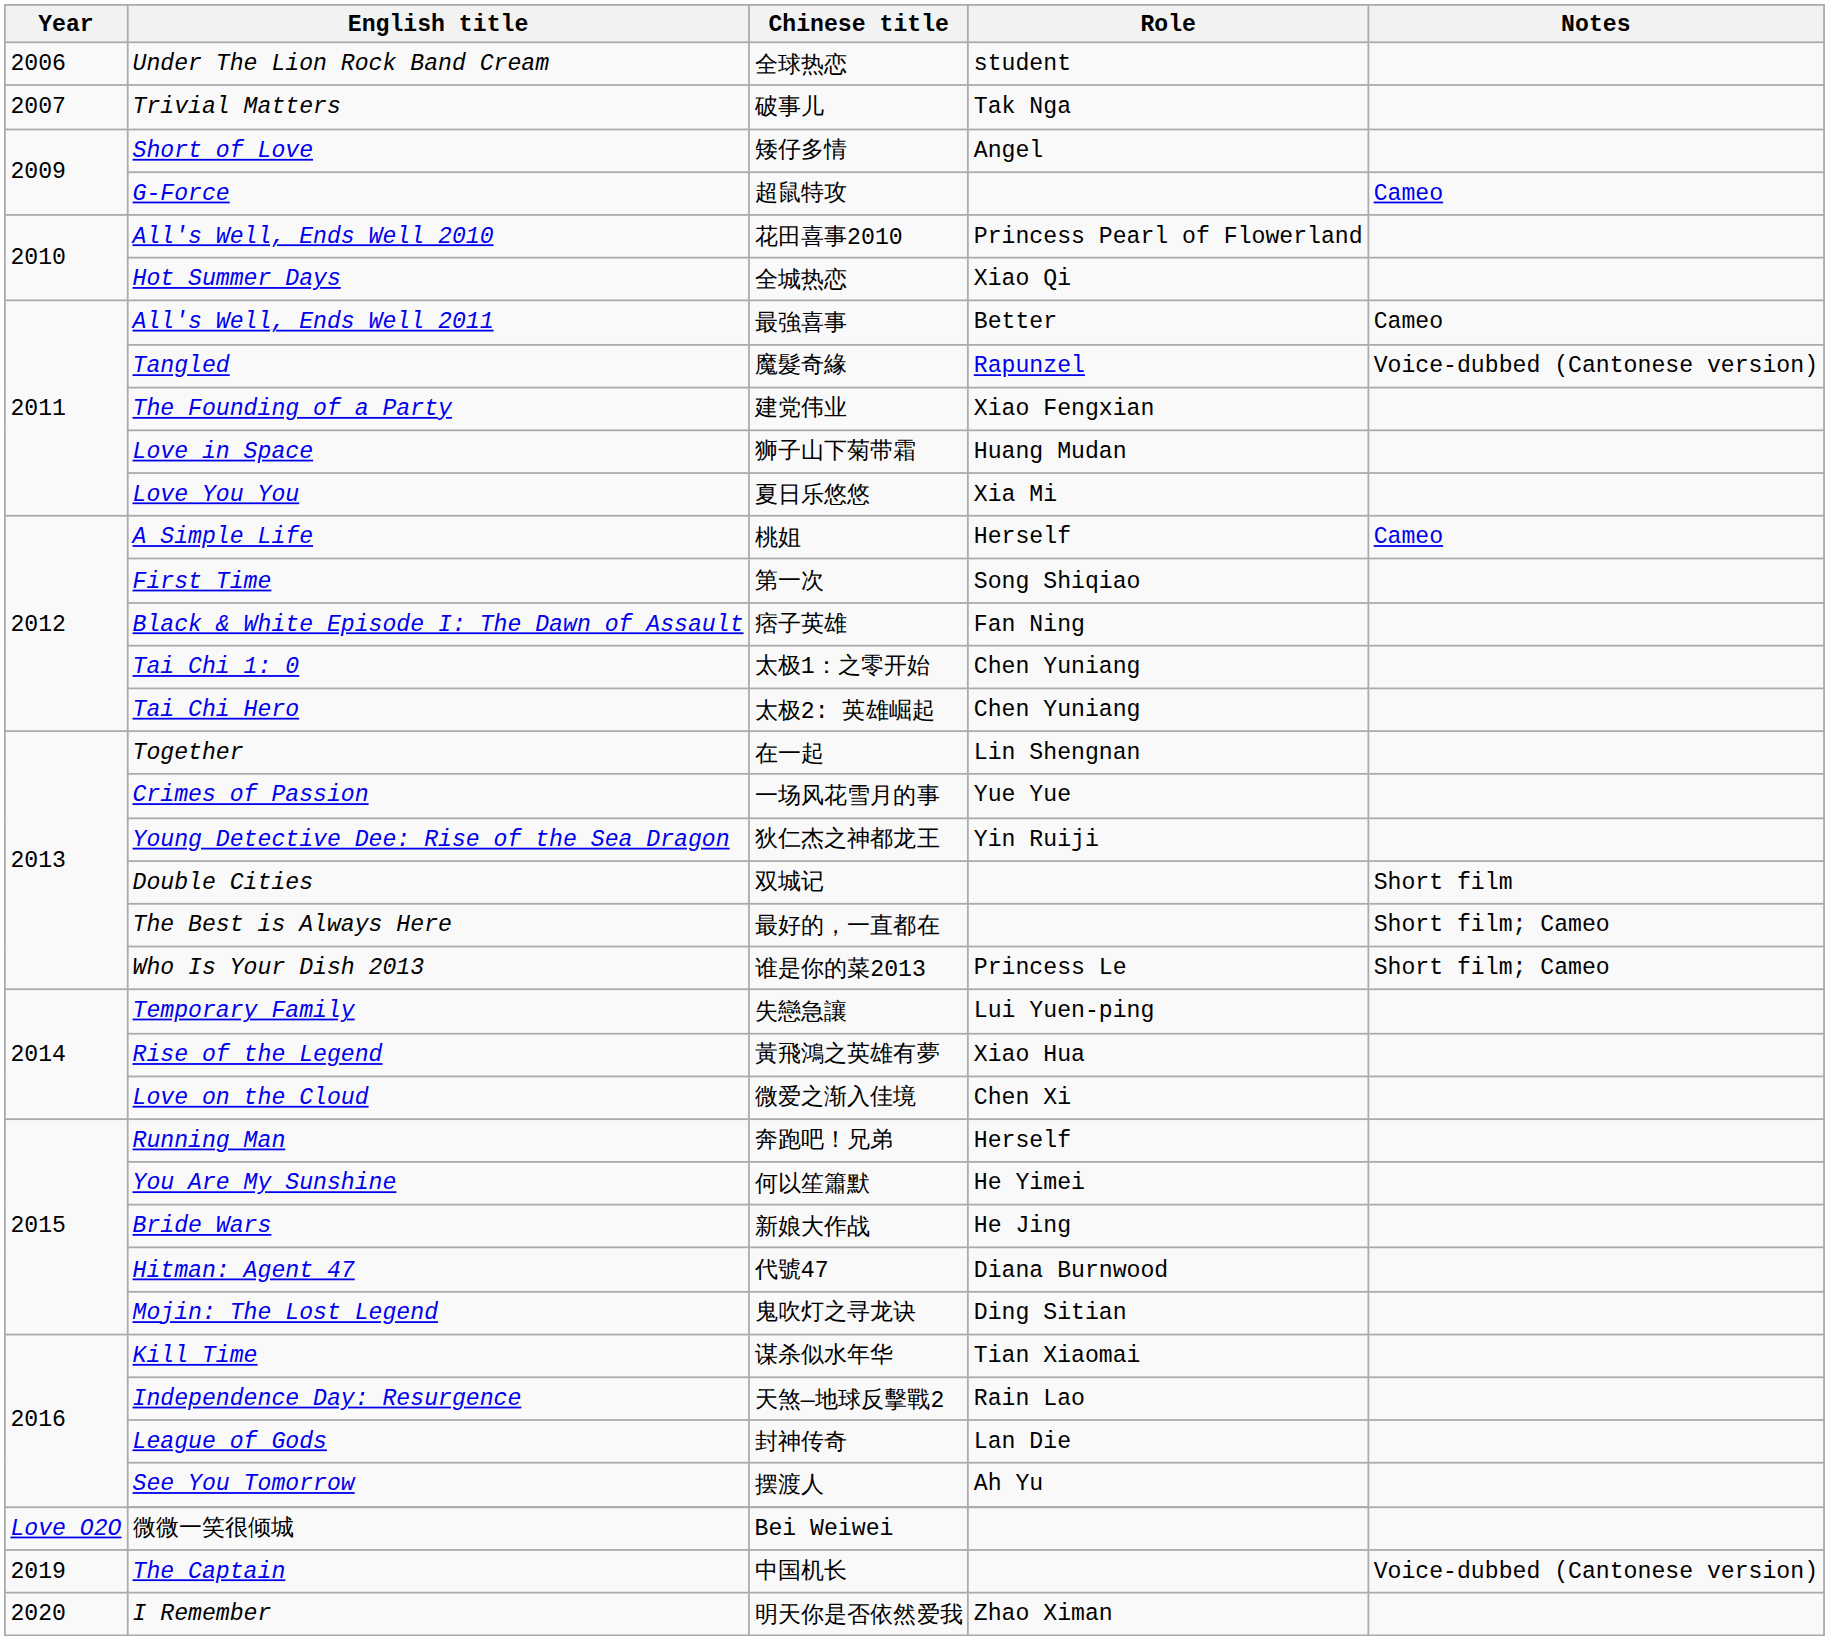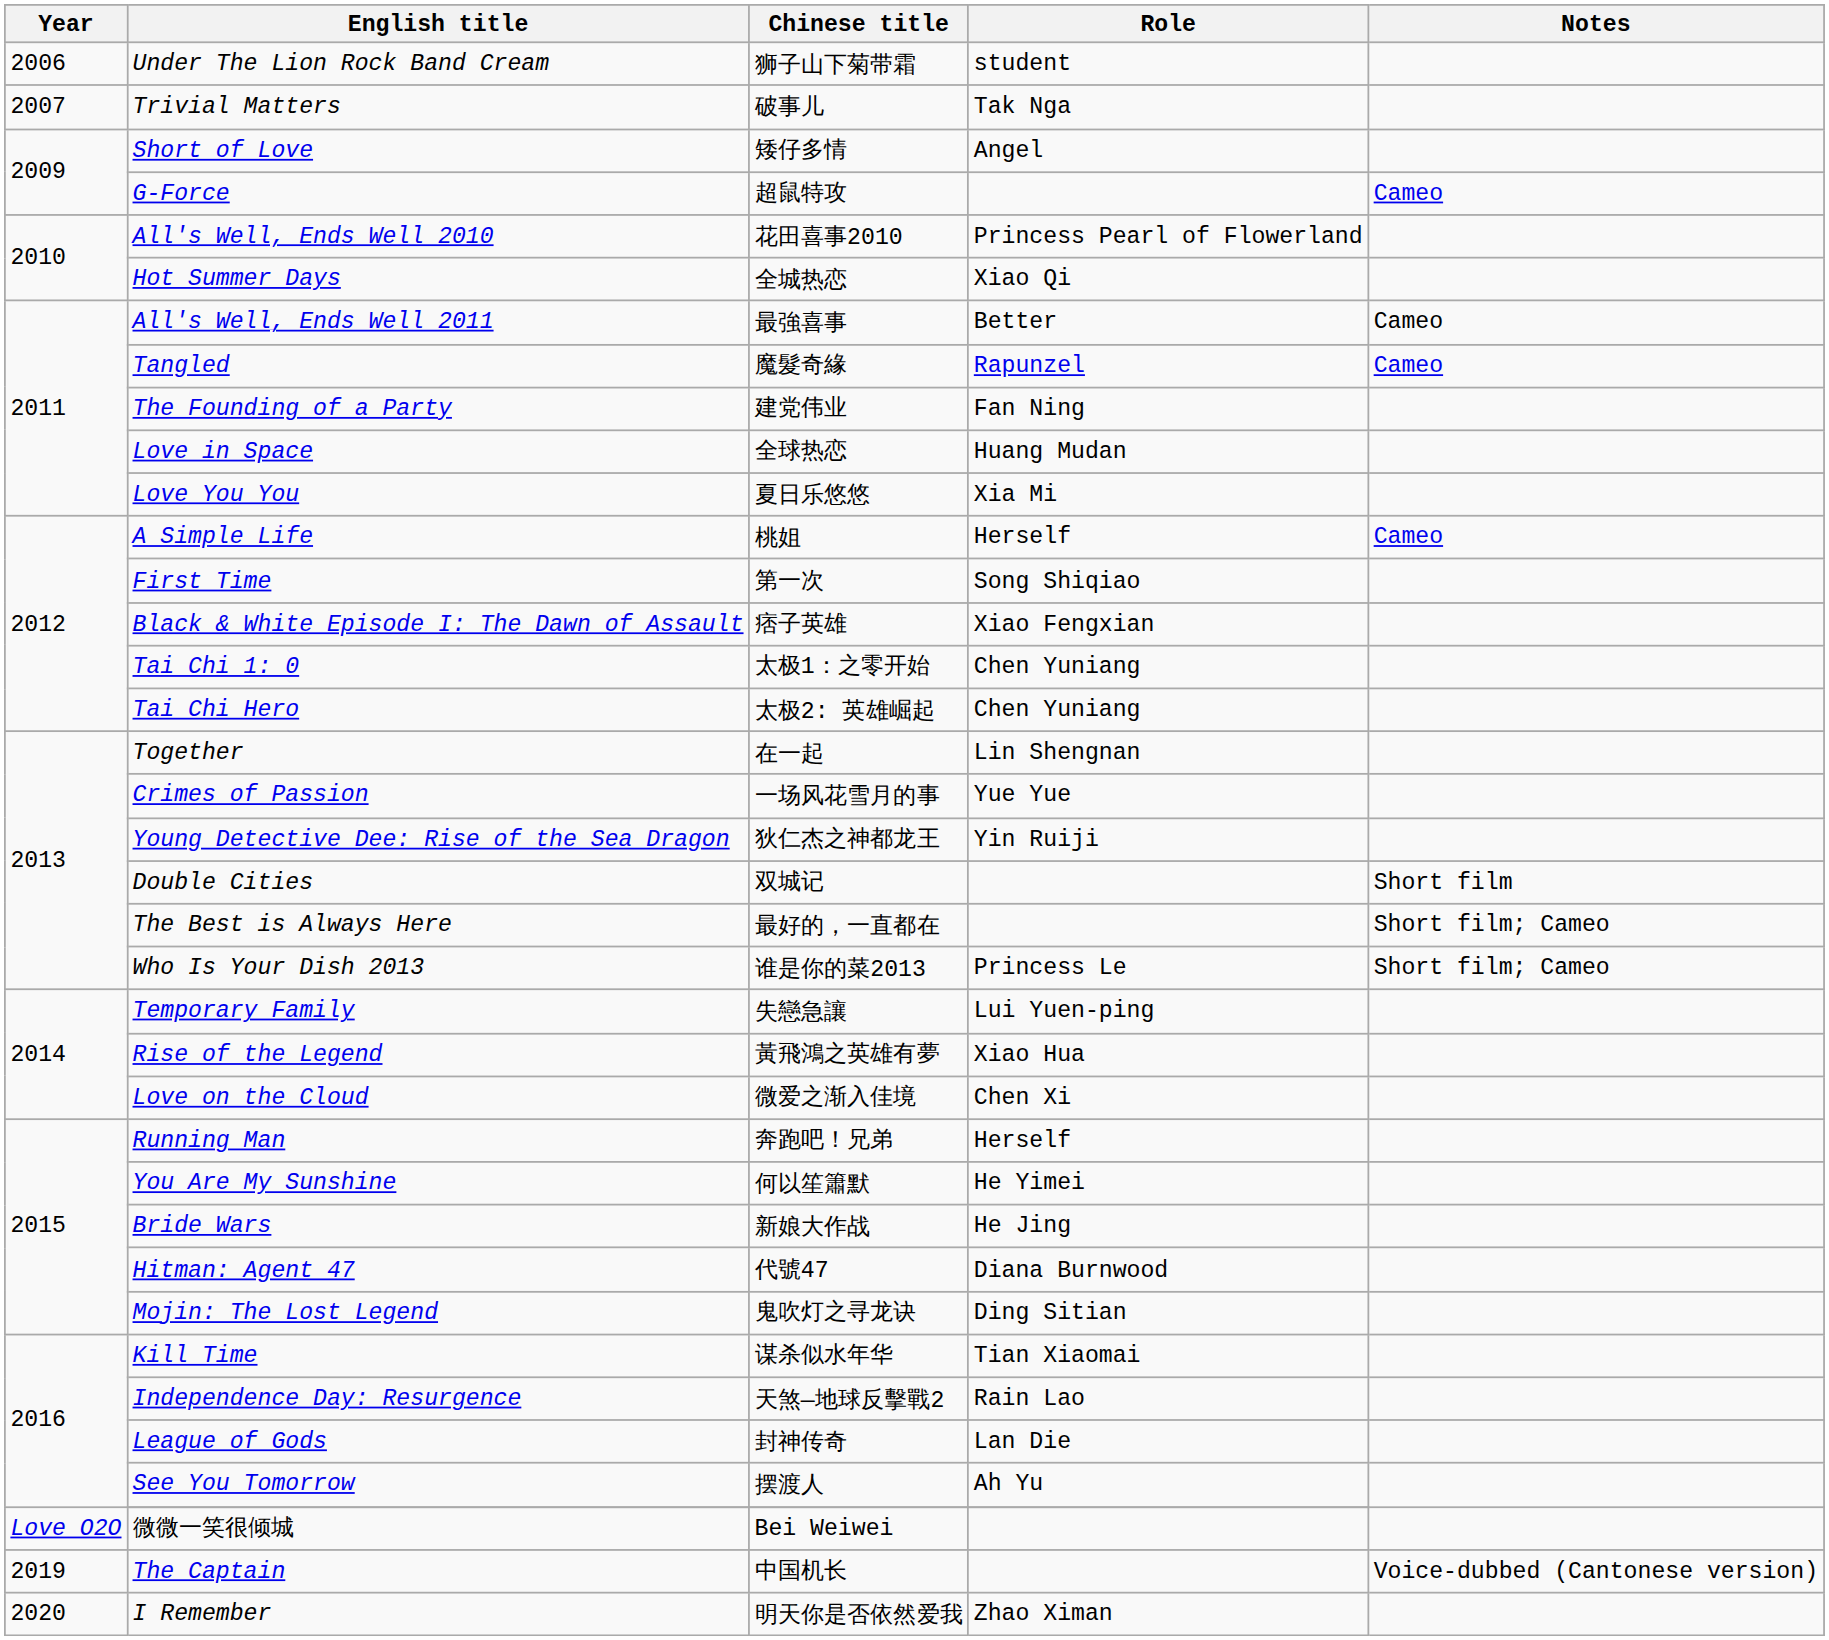Under The Lion Rock Band Cream | Chinese title: 全球热恋 -> 狮子山下菊带霜
Tangled | Notes: Voice-dubbed (Cantonese version) -> Cameo
The Founding of a Party | Role: Xiao Fengxian -> Fan Ning
Love in Space | Chinese title: 狮子山下菊带霜 -> 全球热恋
Black & White Episode I: The Dawn of Assault | Role: Fan Ning -> Xiao Fengxian
